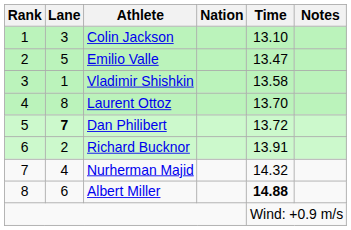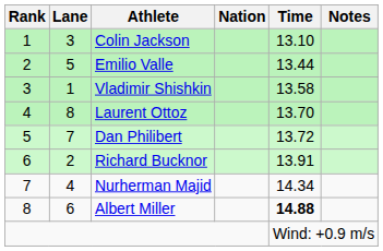Emilio Valle | Time: 13.47 -> 13.44
Dan Philibert | Lane: bold -> normal
Nurherman Majid | Time: 14.32 -> 14.34
